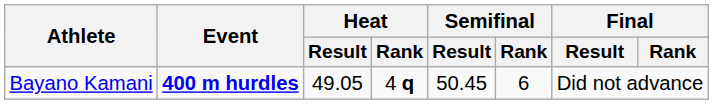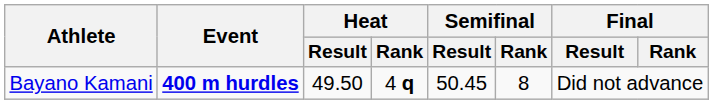Bayano Kamani | Heat / Result: 49.05 -> 49.50
Bayano Kamani | Semifinal / Rank: 6 -> 8
